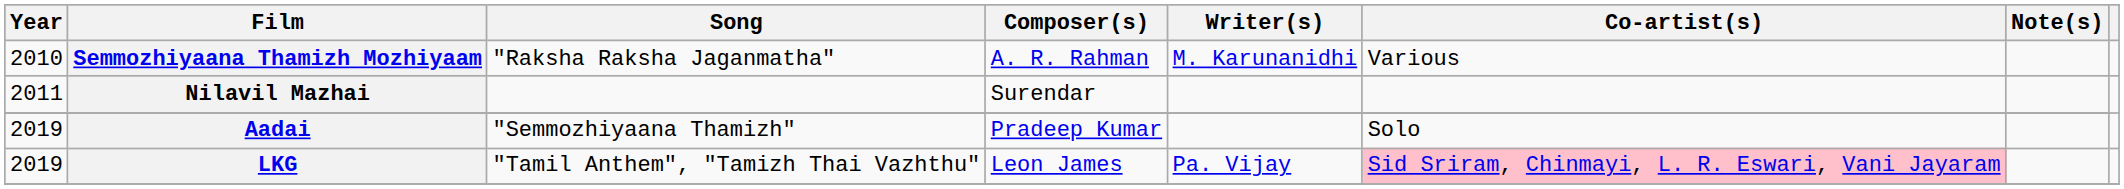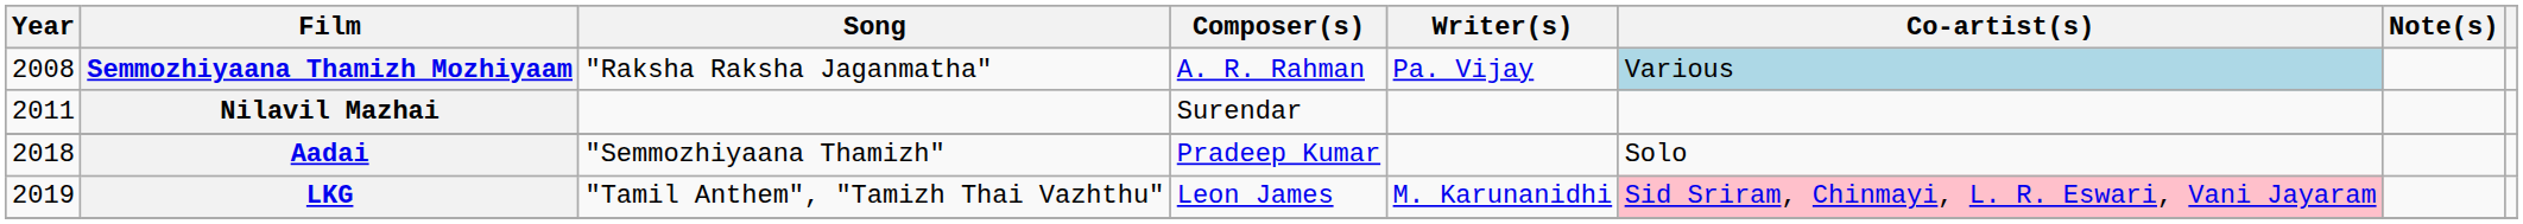Semmozhiyaana Thamizh Mozhiyaam | Year: 2010 -> 2008
Semmozhiyaana Thamizh Mozhiyaam | Writer(s): M. Karunanidhi -> Pa. Vijay
Semmozhiyaana Thamizh Mozhiyaam | Co-artist(s): no background -> lightblue background
Aadai | Year: 2019 -> 2018
LKG | Writer(s): Pa. Vijay -> M. Karunanidhi
